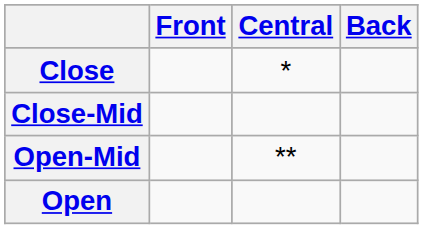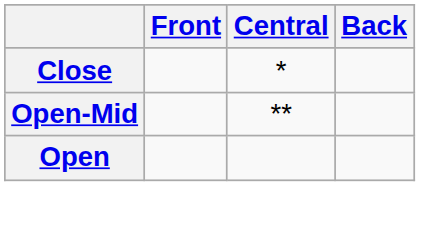- row: Close-Mid
